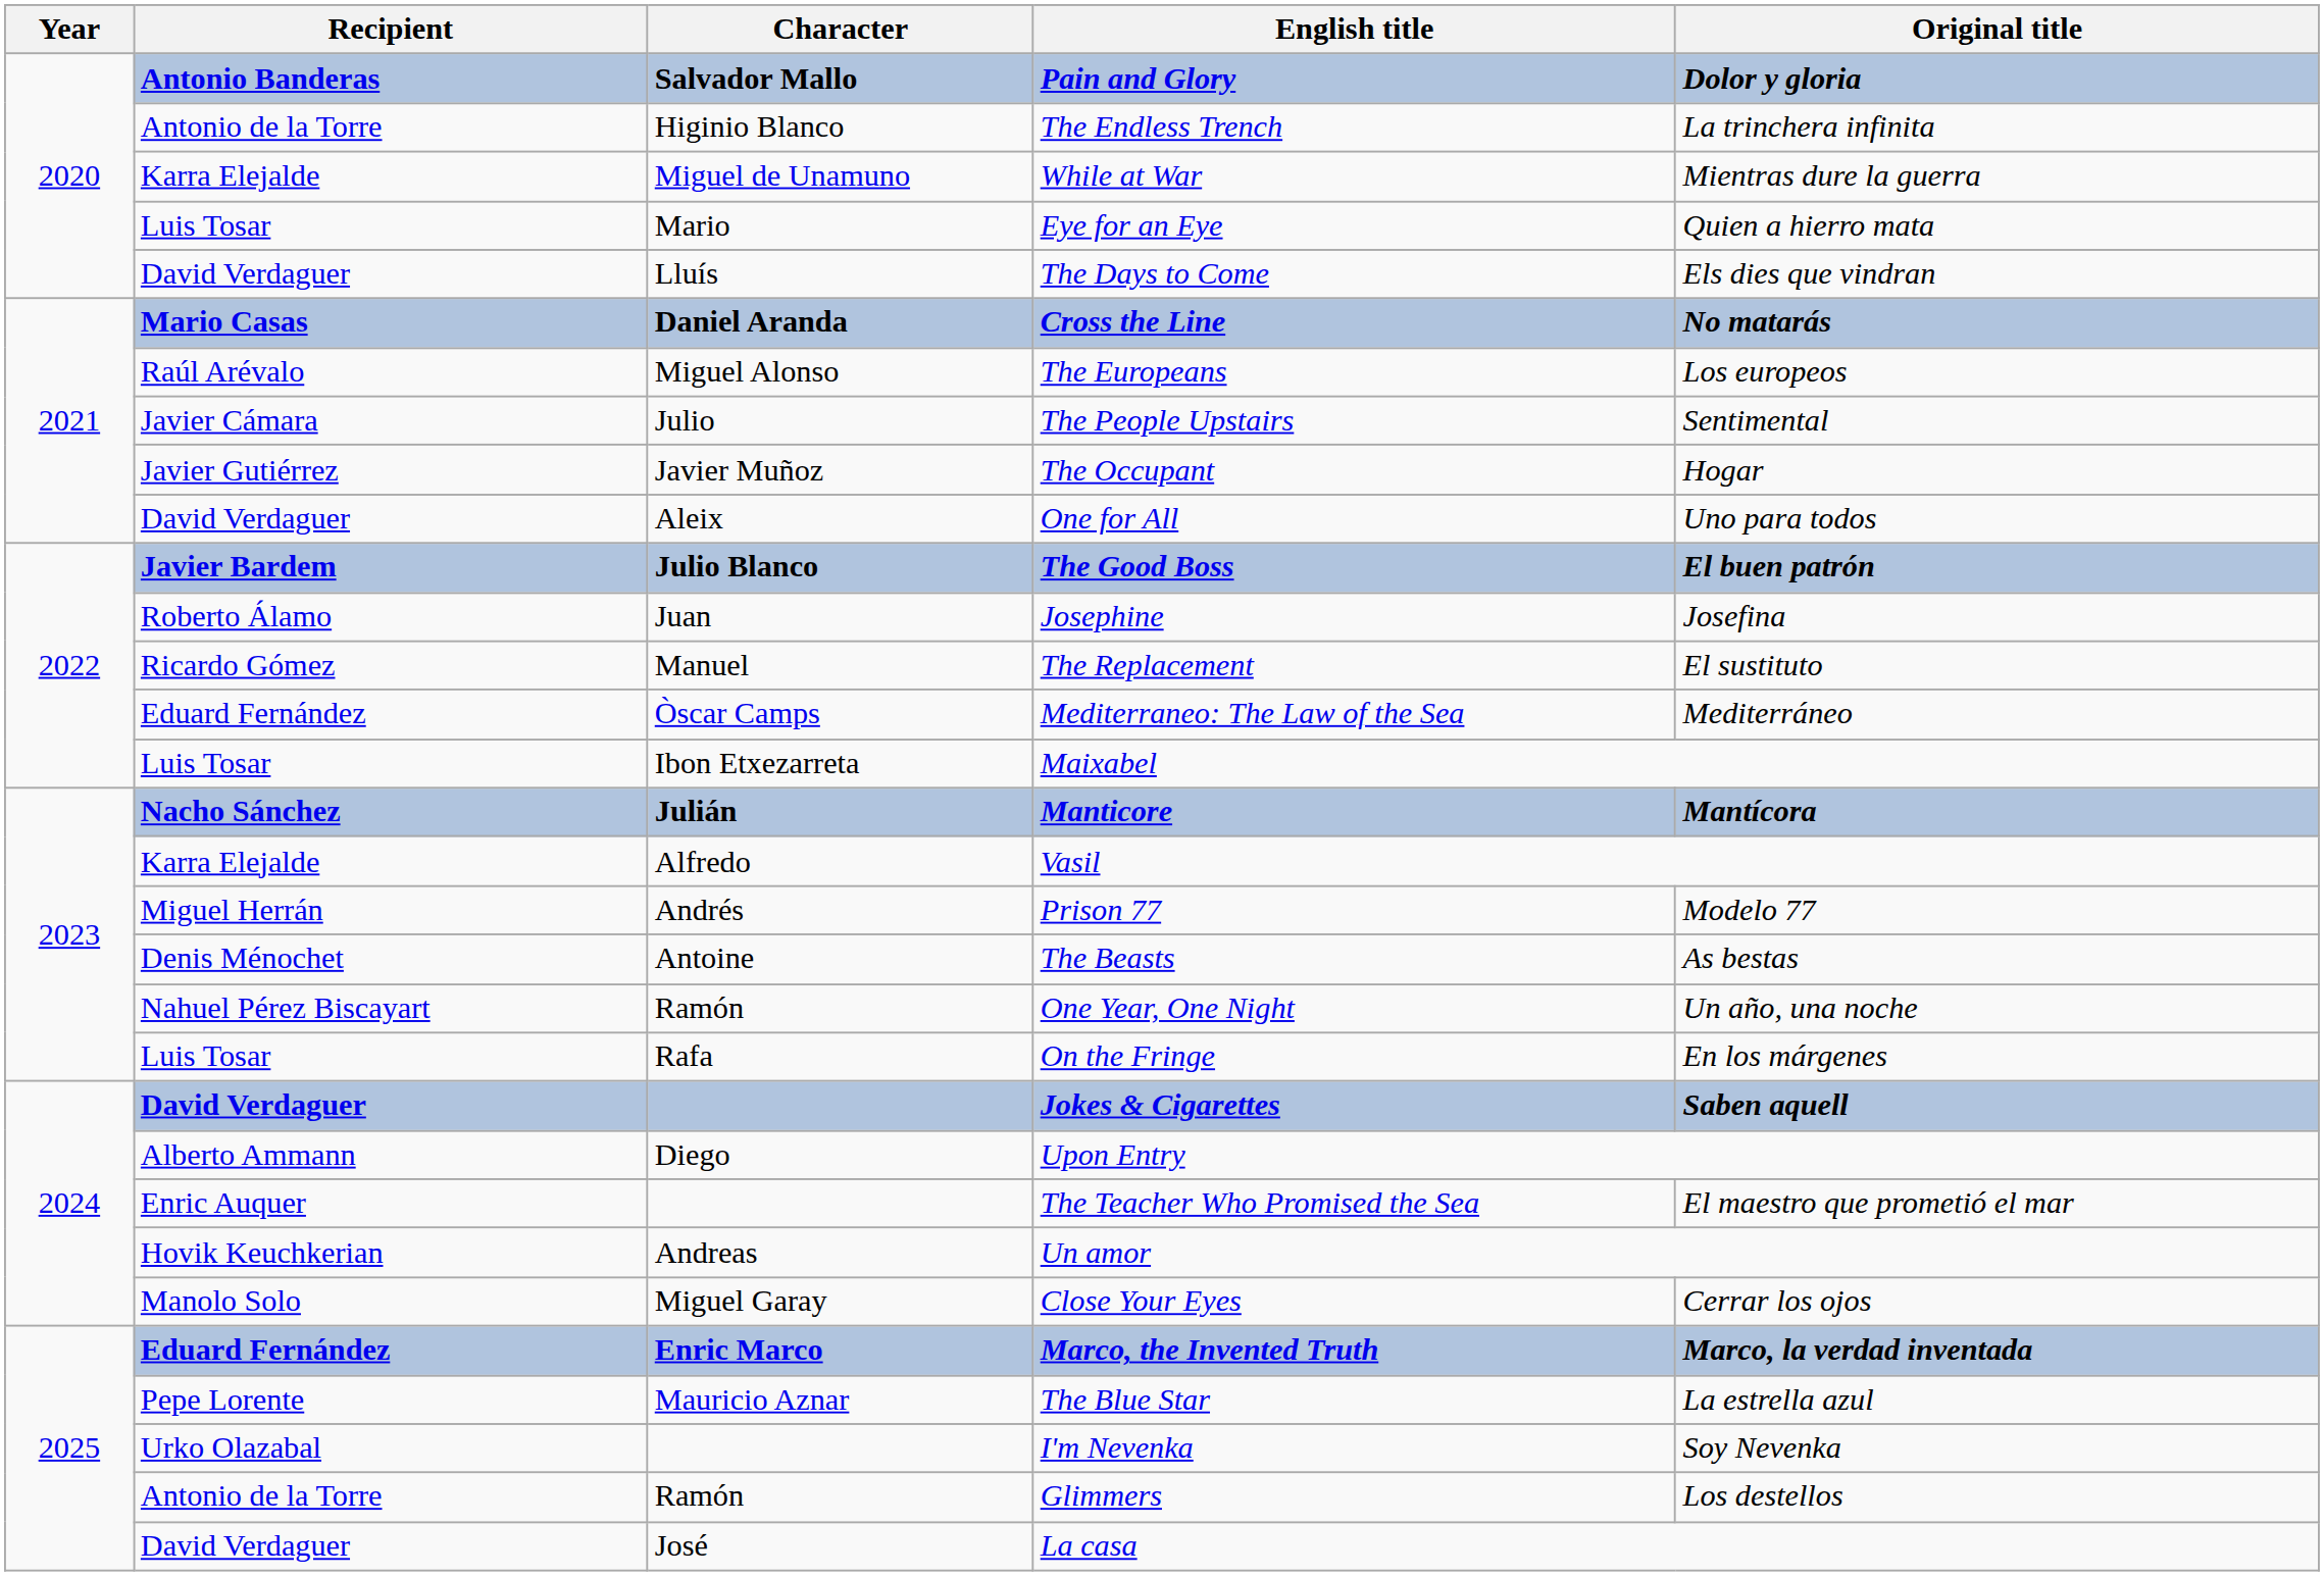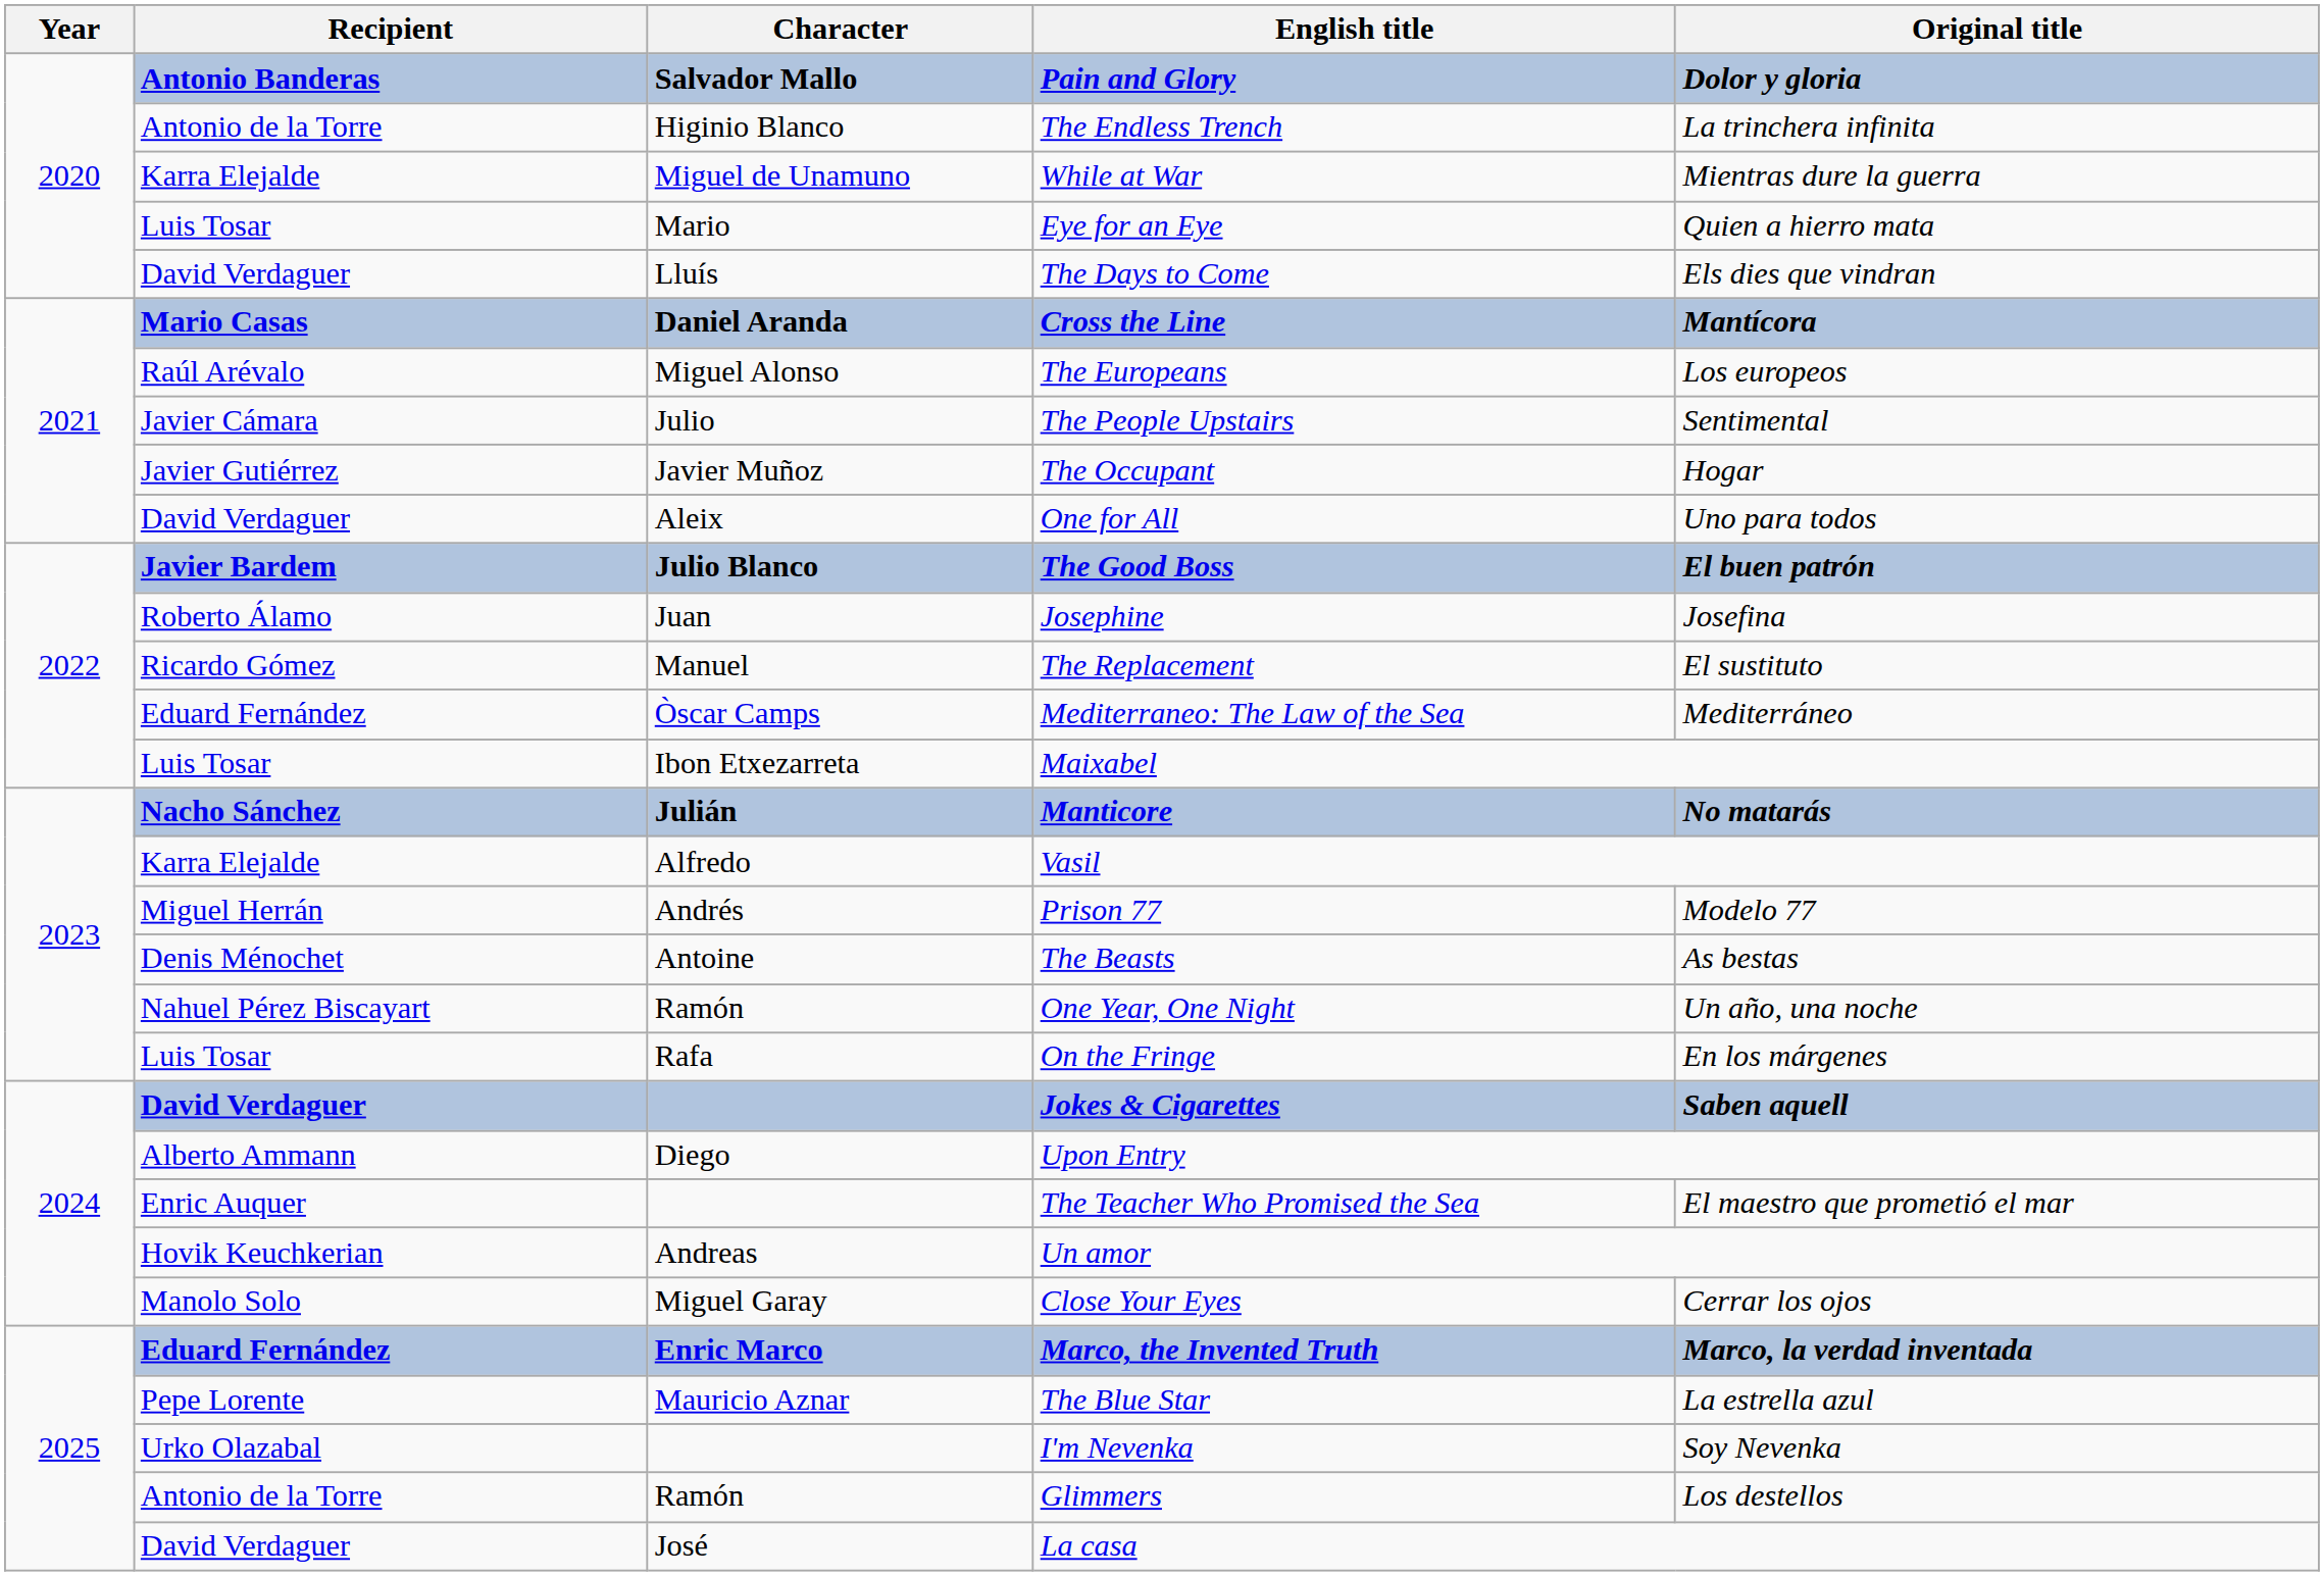Cross the Line | Original title: No matarás -> Mantícora
Manticore | Original title: Mantícora -> No matarás
